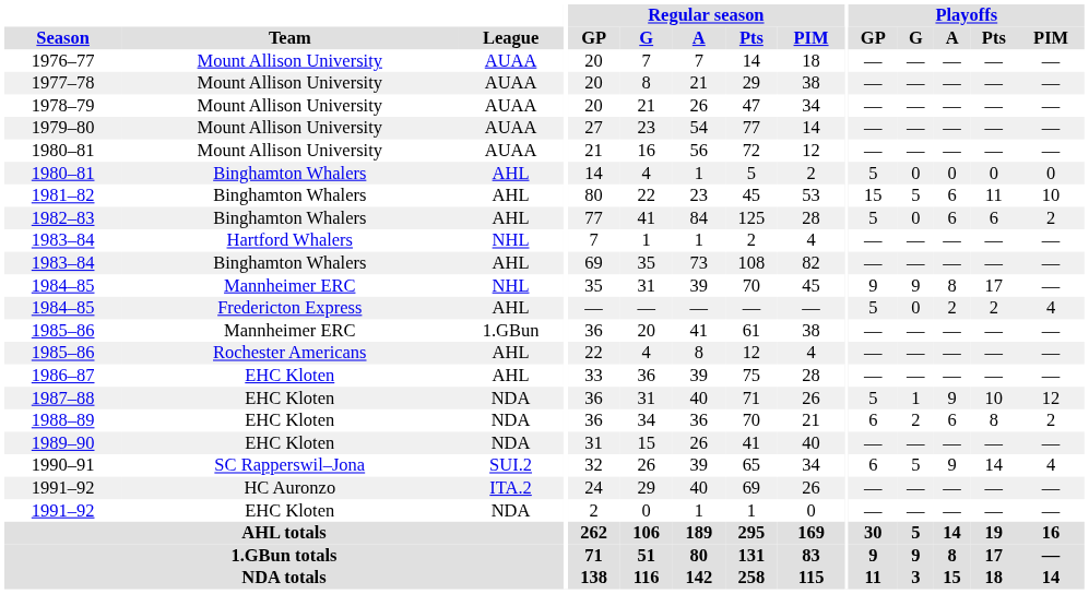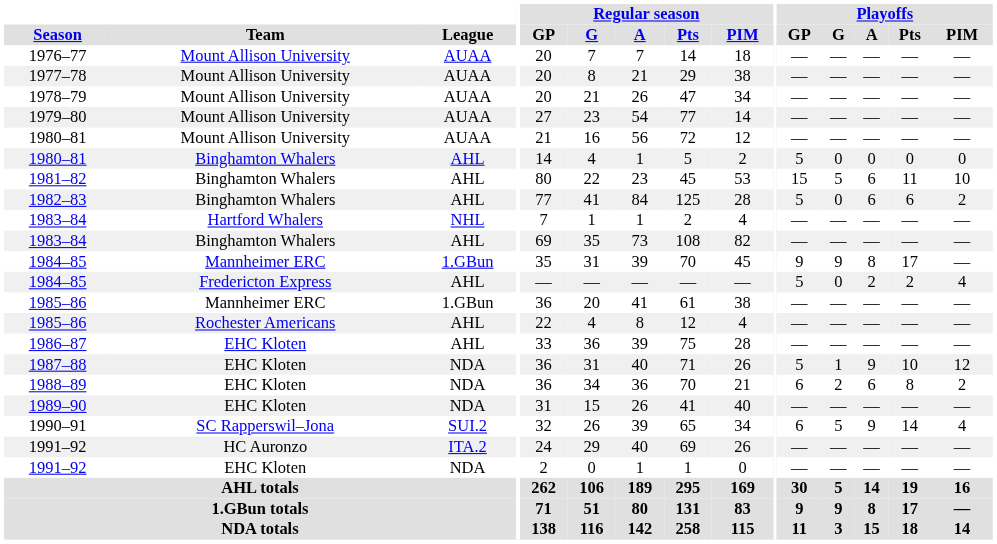1984–85 / Mannheimer ERC | League: NHL -> 1.GBun
